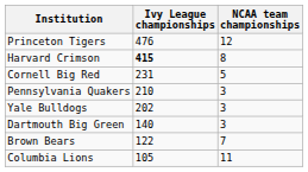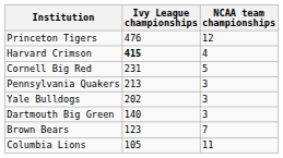Harvard Crimson | NCAA team championships: 8 -> 4
Pennsylvania Quakers | Ivy League championships: 210 -> 213
Brown Bears | Ivy League championships: 122 -> 123
